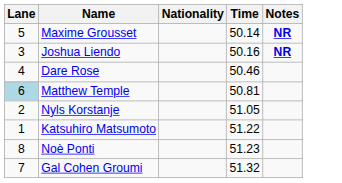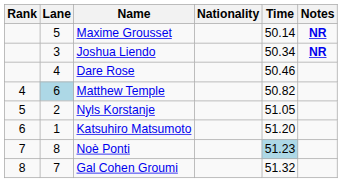+ column: Rank | 4 | 5 | 6 | 7 | 8
Joshua Liendo | Time: 50.16 -> 50.34
Matthew Temple | Time: 50.81 -> 50.82
Katsuhiro Matsumoto | Time: 51.22 -> 51.20
Noè Ponti | Time: no background -> lightblue background
